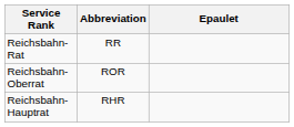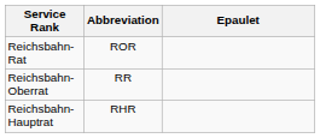Reichsbahn-Rat | Abbreviation: RR -> ROR
Reichsbahn-Oberrat | Abbreviation: ROR -> RR
